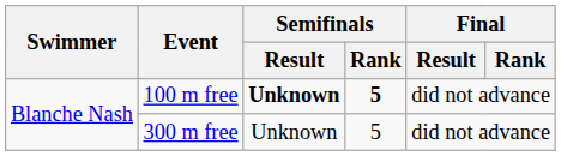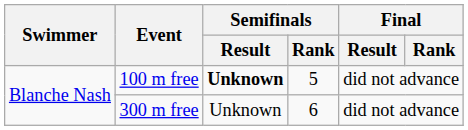100 m free | Semifinals / Rank: bold -> normal
300 m free | Semifinals / Rank: 5 -> 6
